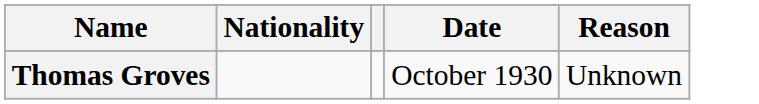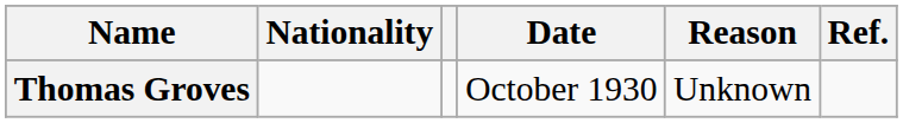+ column: Ref.
